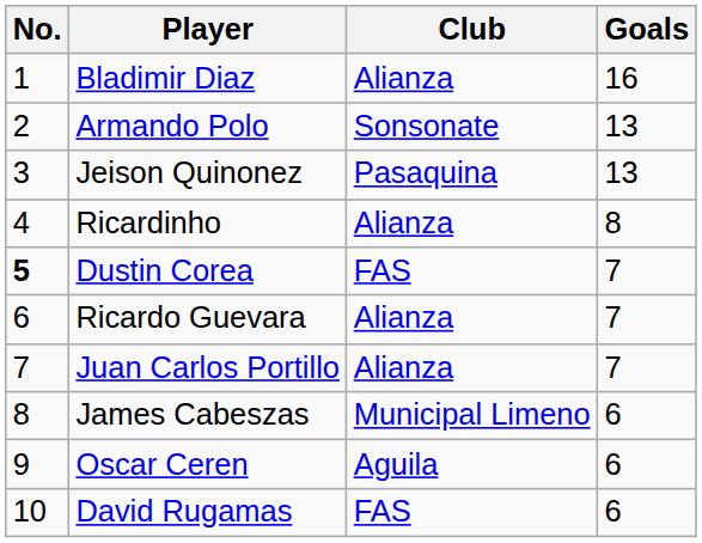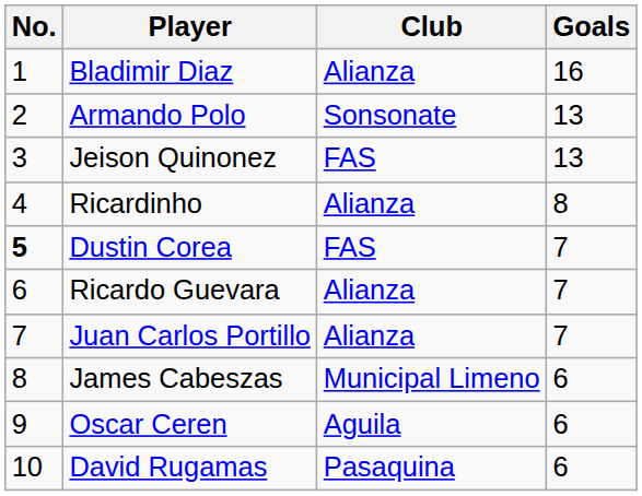Jeison Quinonez | Club: Pasaquina -> FAS
David Rugamas | Club: FAS -> Pasaquina
